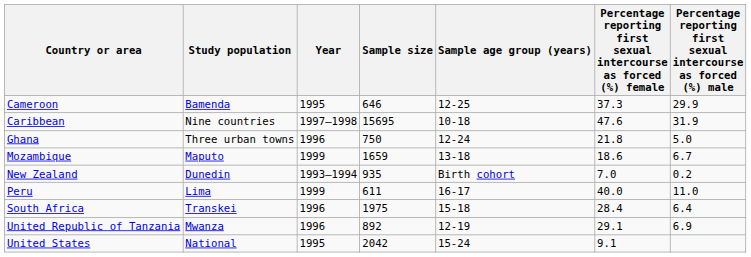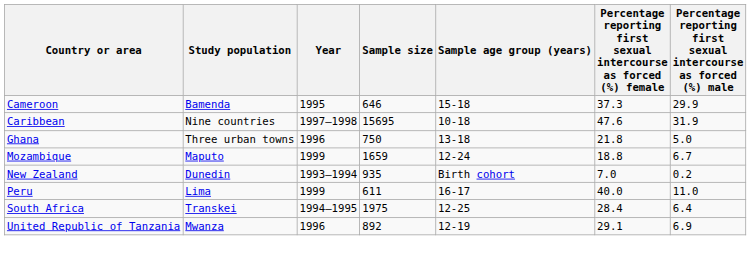Cameroon | Sample age group (years): 12-25 -> 15-18
Ghana | Sample age group (years): 12-24 -> 13-18
Mozambique | Sample age group (years): 13-18 -> 12-24
Mozambique | column 6: 18.6 -> 18.8
South Africa | Year: 1996 -> 1994–1995
South Africa | Sample age group (years): 15-18 -> 12-25
- row: United States | National | 1995 | 2042 | 15-24 | 9.1
